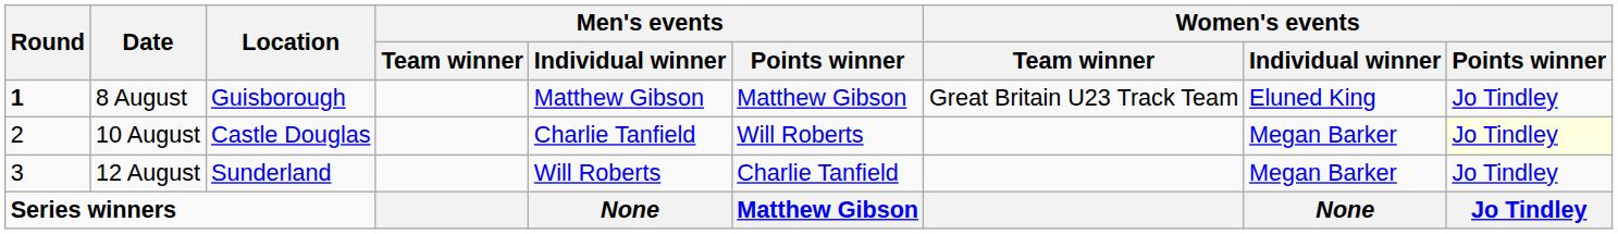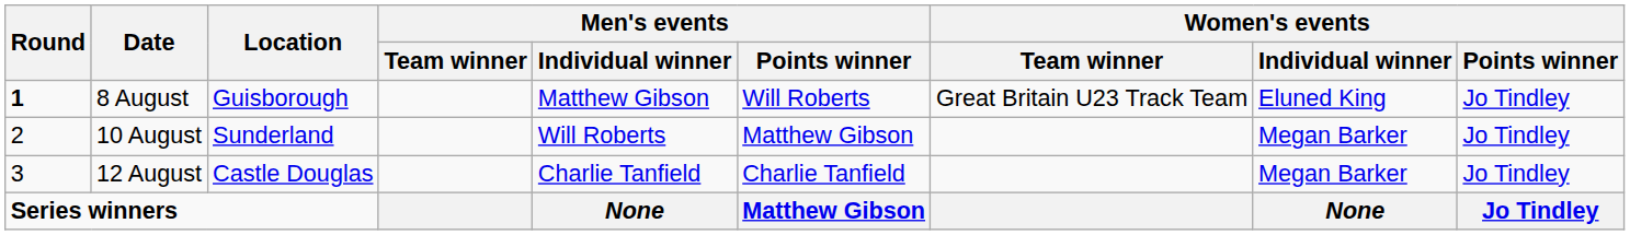8 August | Men's events / Points winner: Matthew Gibson -> Will Roberts
10 August | Location: Castle Douglas -> Sunderland
10 August | Men's events / Individual winner: Charlie Tanfield -> Will Roberts
10 August | Men's events / Points winner: Will Roberts -> Matthew Gibson
10 August | Women's events / Points winner: lightyellow background -> no background
12 August | Location: Sunderland -> Castle Douglas
12 August | Men's events / Individual winner: Will Roberts -> Charlie Tanfield
